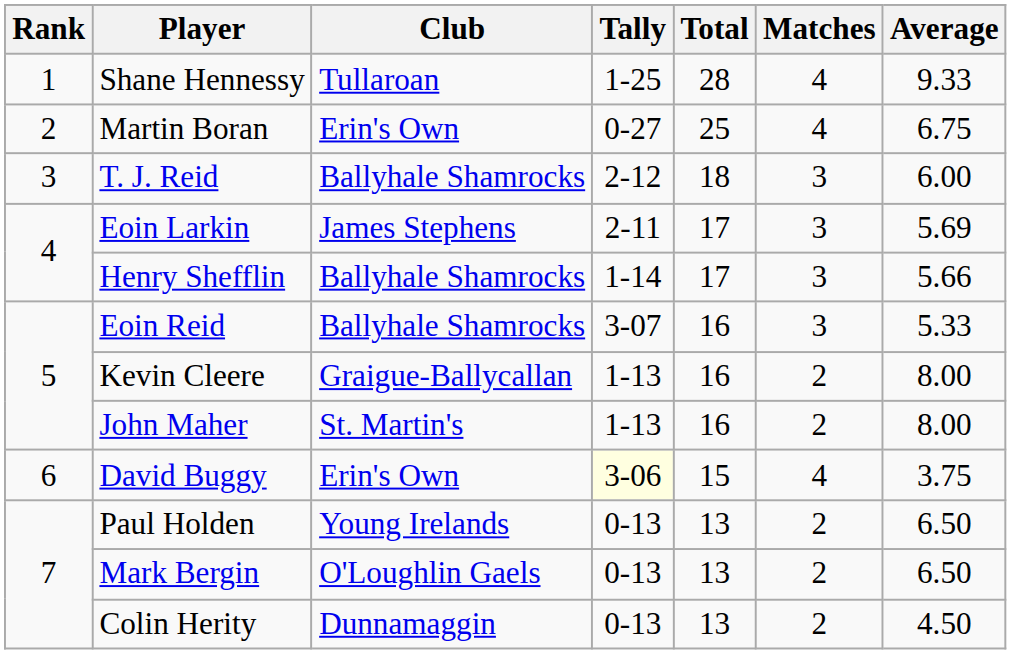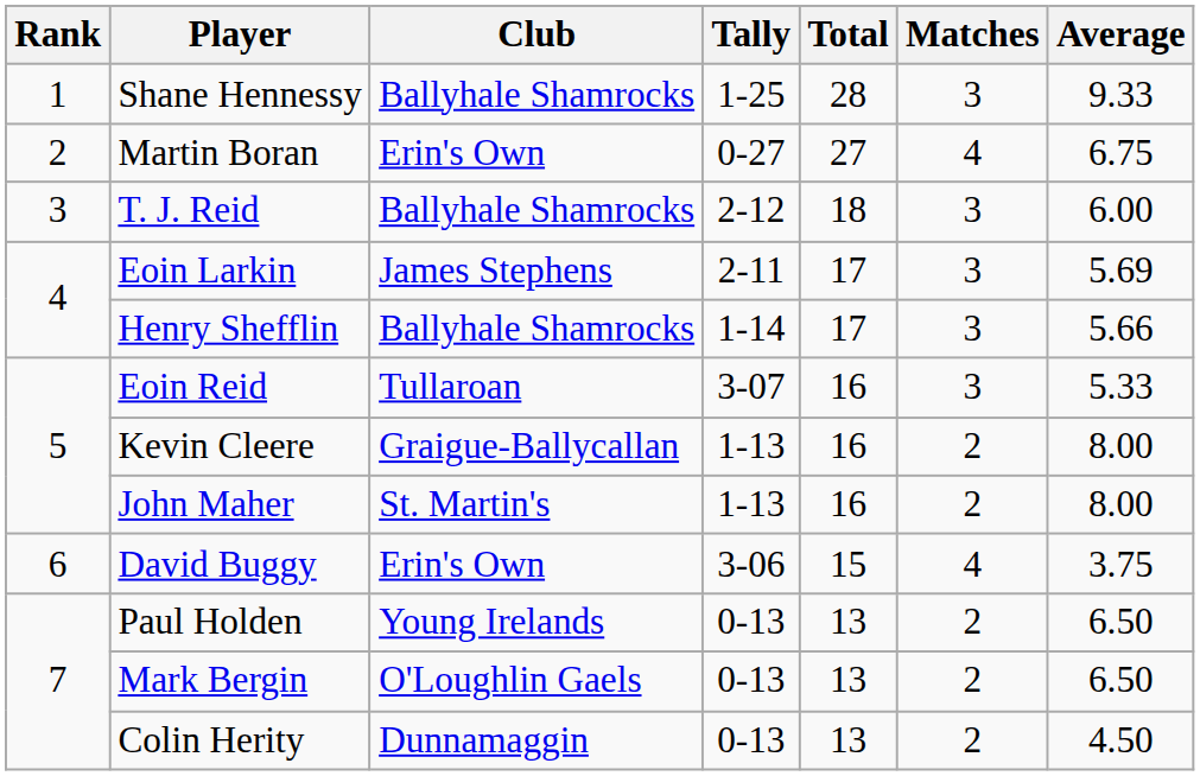Shane Hennessy | Club: Tullaroan -> Ballyhale Shamrocks
Shane Hennessy | Matches: 4 -> 3
Martin Boran | Total: 25 -> 27
Eoin Reid | Club: Ballyhale Shamrocks -> Tullaroan
David Buggy | Tally: lightyellow background -> no background
